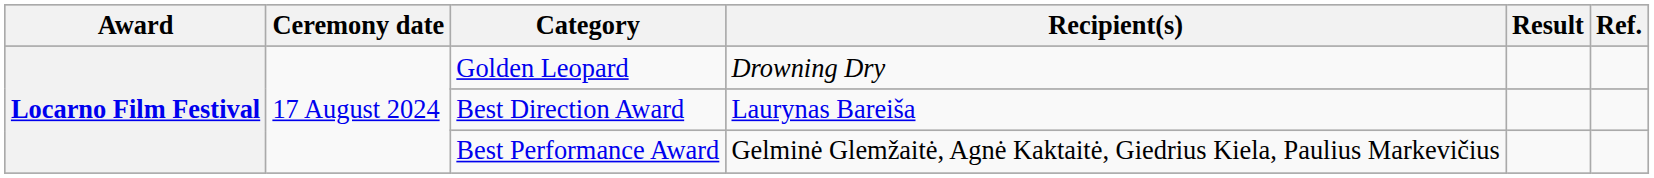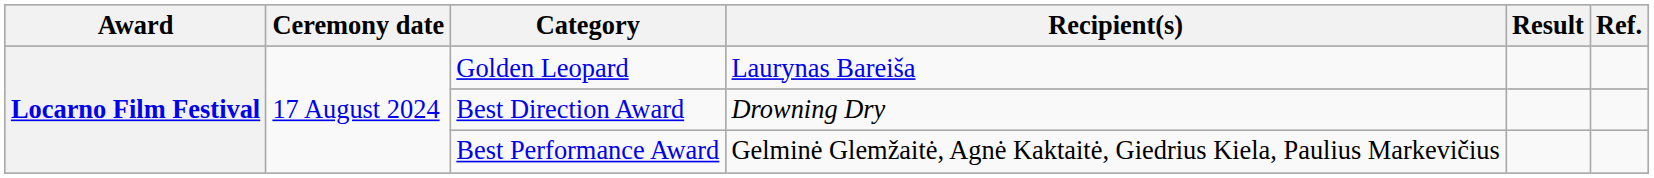Golden Leopard | Recipient(s): Drowning Dry -> Laurynas Bareiša
Best Direction Award | Recipient(s): Laurynas Bareiša -> Drowning Dry
